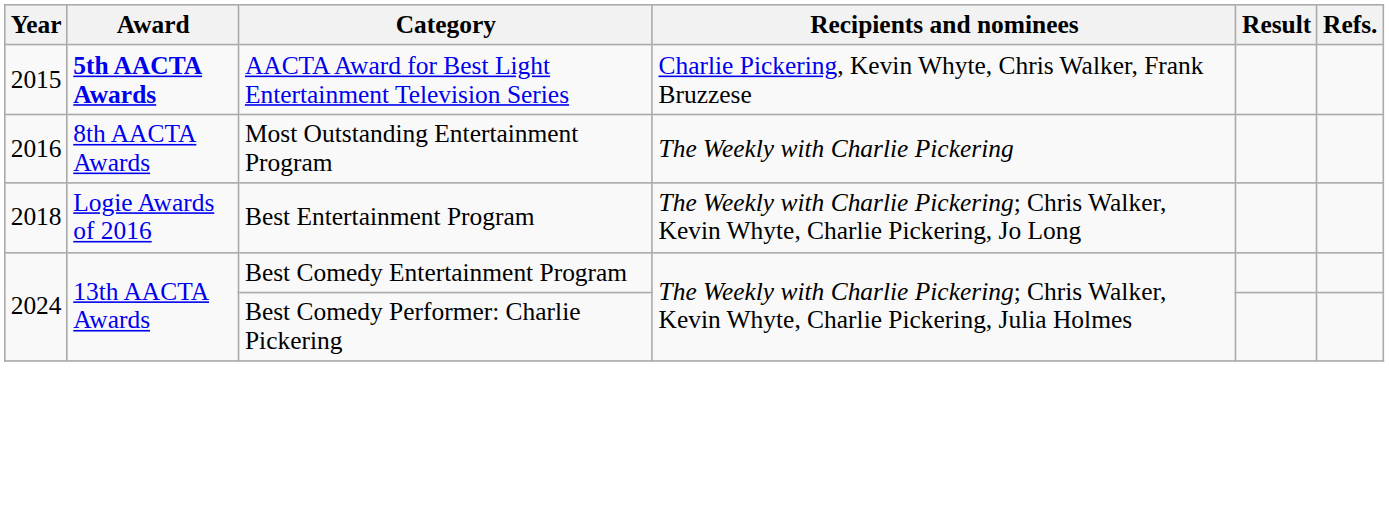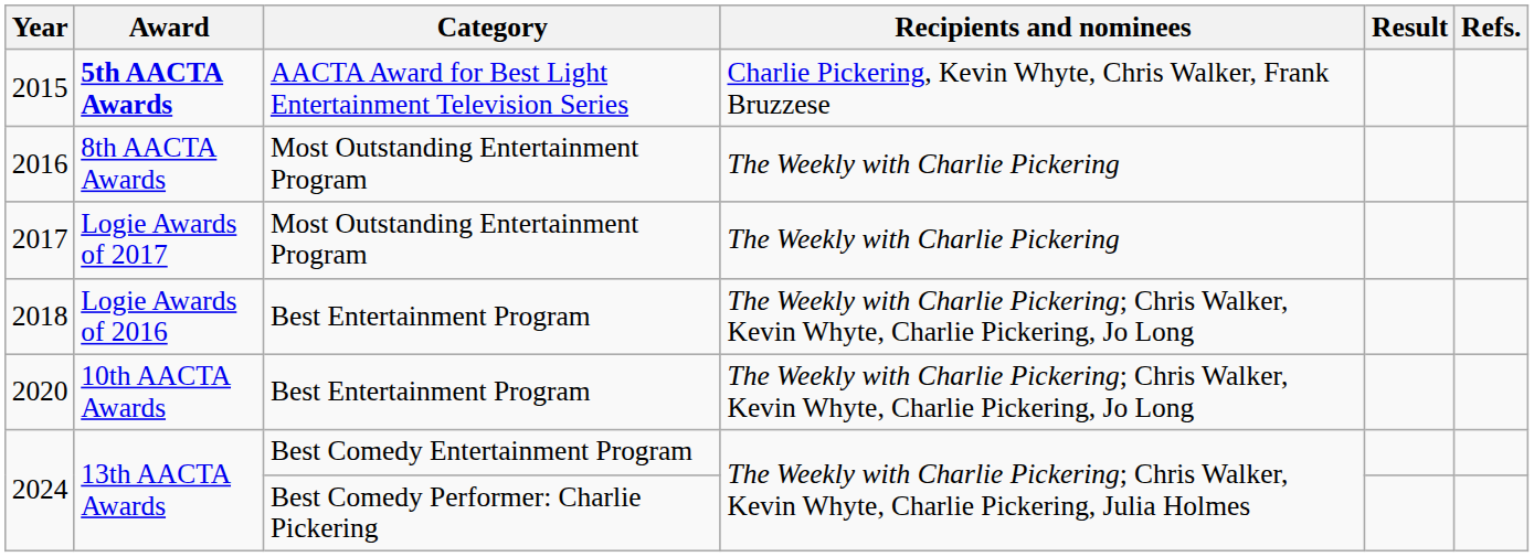+ row: 2017 | Logie Awards of 2017 | Most Outstanding Entertainment Program | The Weekly with Charlie Pickering
+ row: 2020 | 10th AACTA Awards | Best Entertainment Program | The Weekly with Charlie Pickering; Chris Walker, Kevin Whyte, Charlie Pickering, Jo Long
